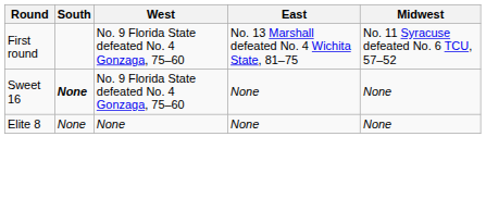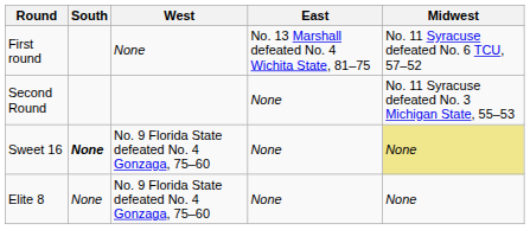First round | West: No. 9 Florida State defeated No. 4 Gonzaga, 75–60 -> None
+ row: Second Round | None | No. 11 Syracuse defeated No. 3 Michigan State, 55–53
Sweet 16 | Midwest: no background -> khaki background
Elite 8 | West: None -> No. 9 Florida State defeated No. 4 Gonzaga, 75–60
